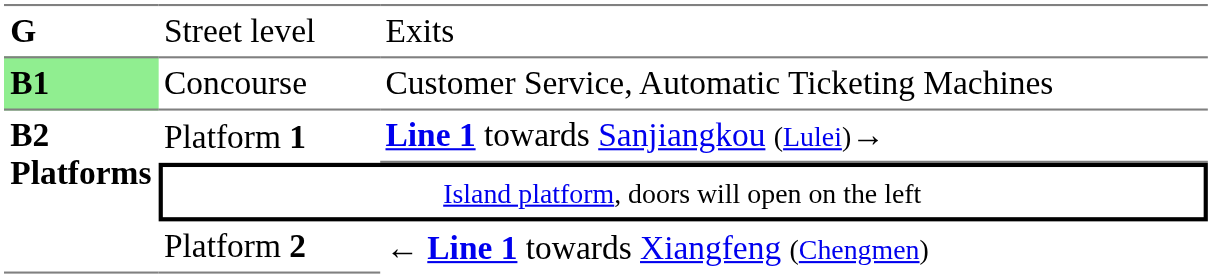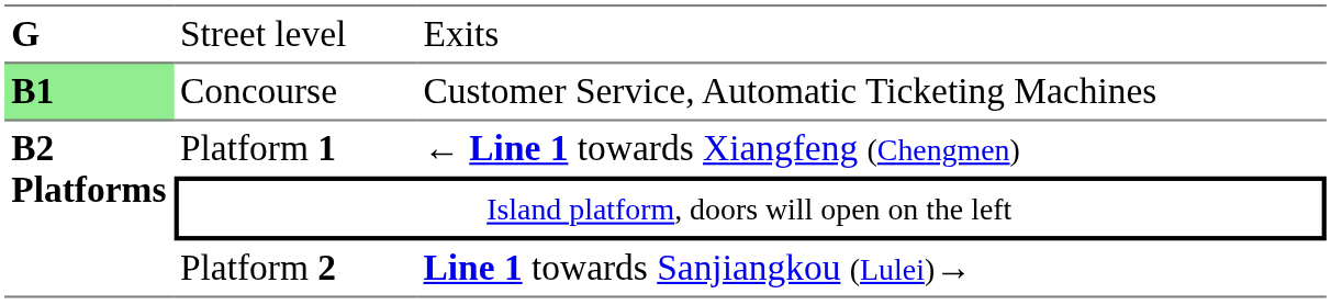Platform 1 | column 3: Line 1 towards Sanjiangkou (Lulei)→ -> ← Line 1 towards Xiangfeng (Chengmen)
Platform 2 | column 3: ← Line 1 towards Xiangfeng (Chengmen) -> Line 1 towards Sanjiangkou (Lulei)→
